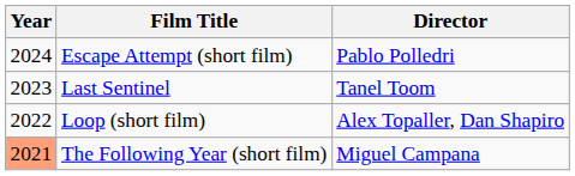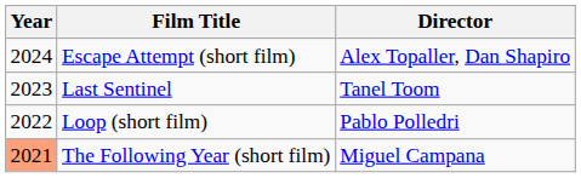Escape Attempt (short film) | Director: Pablo Polledri -> Alex Topaller, Dan Shapiro
Loop (short film) | Director: Alex Topaller, Dan Shapiro -> Pablo Polledri
